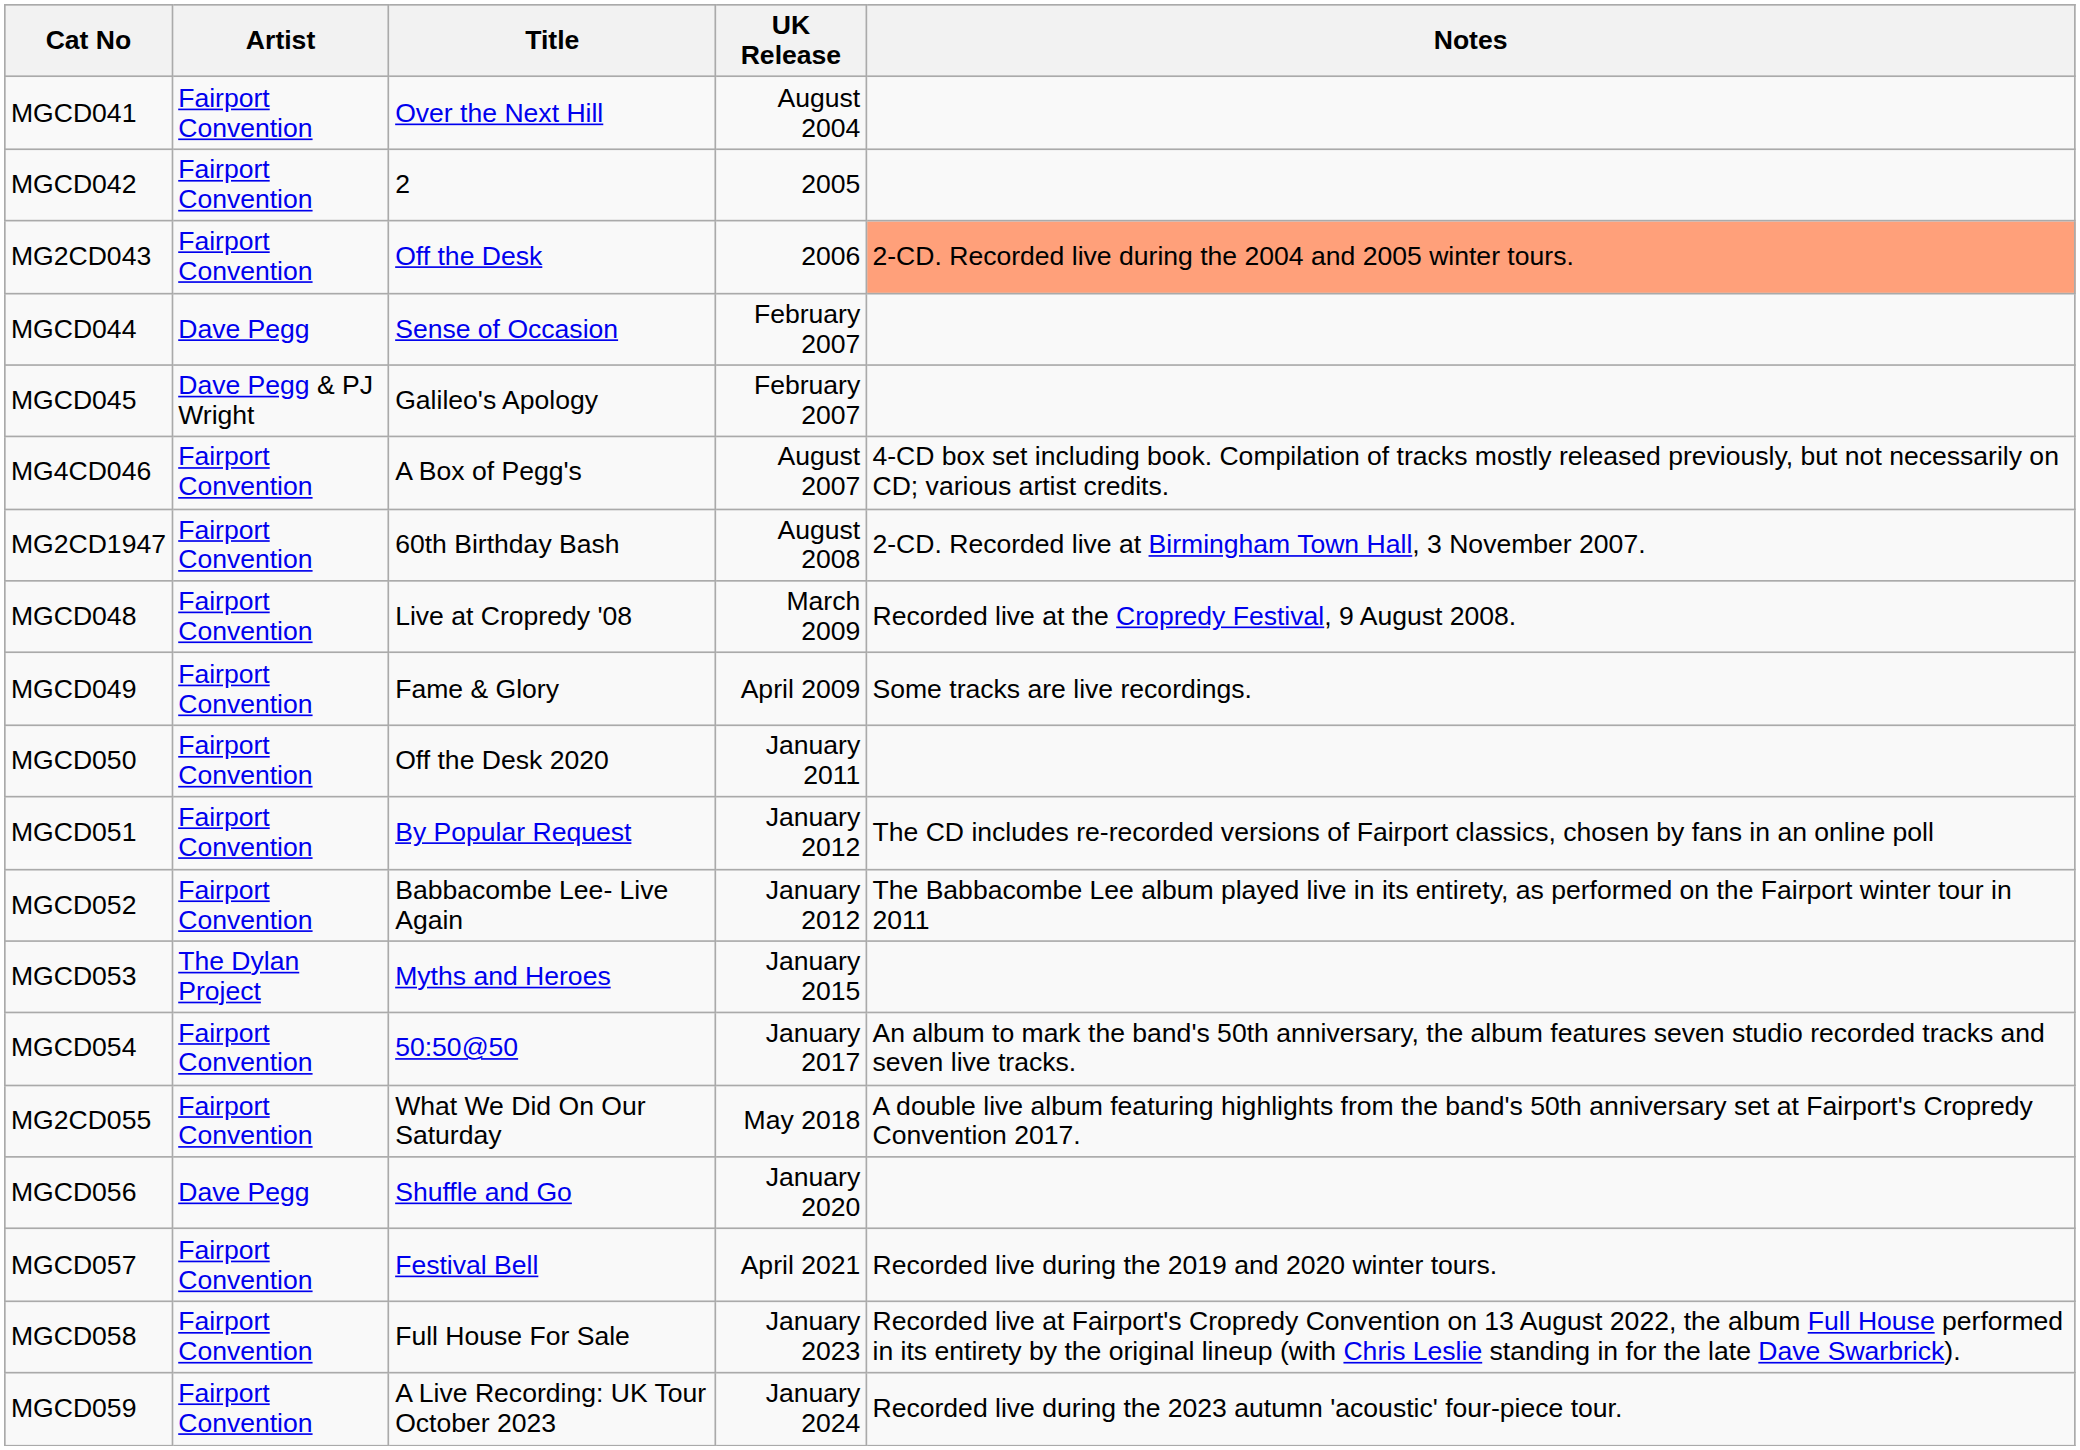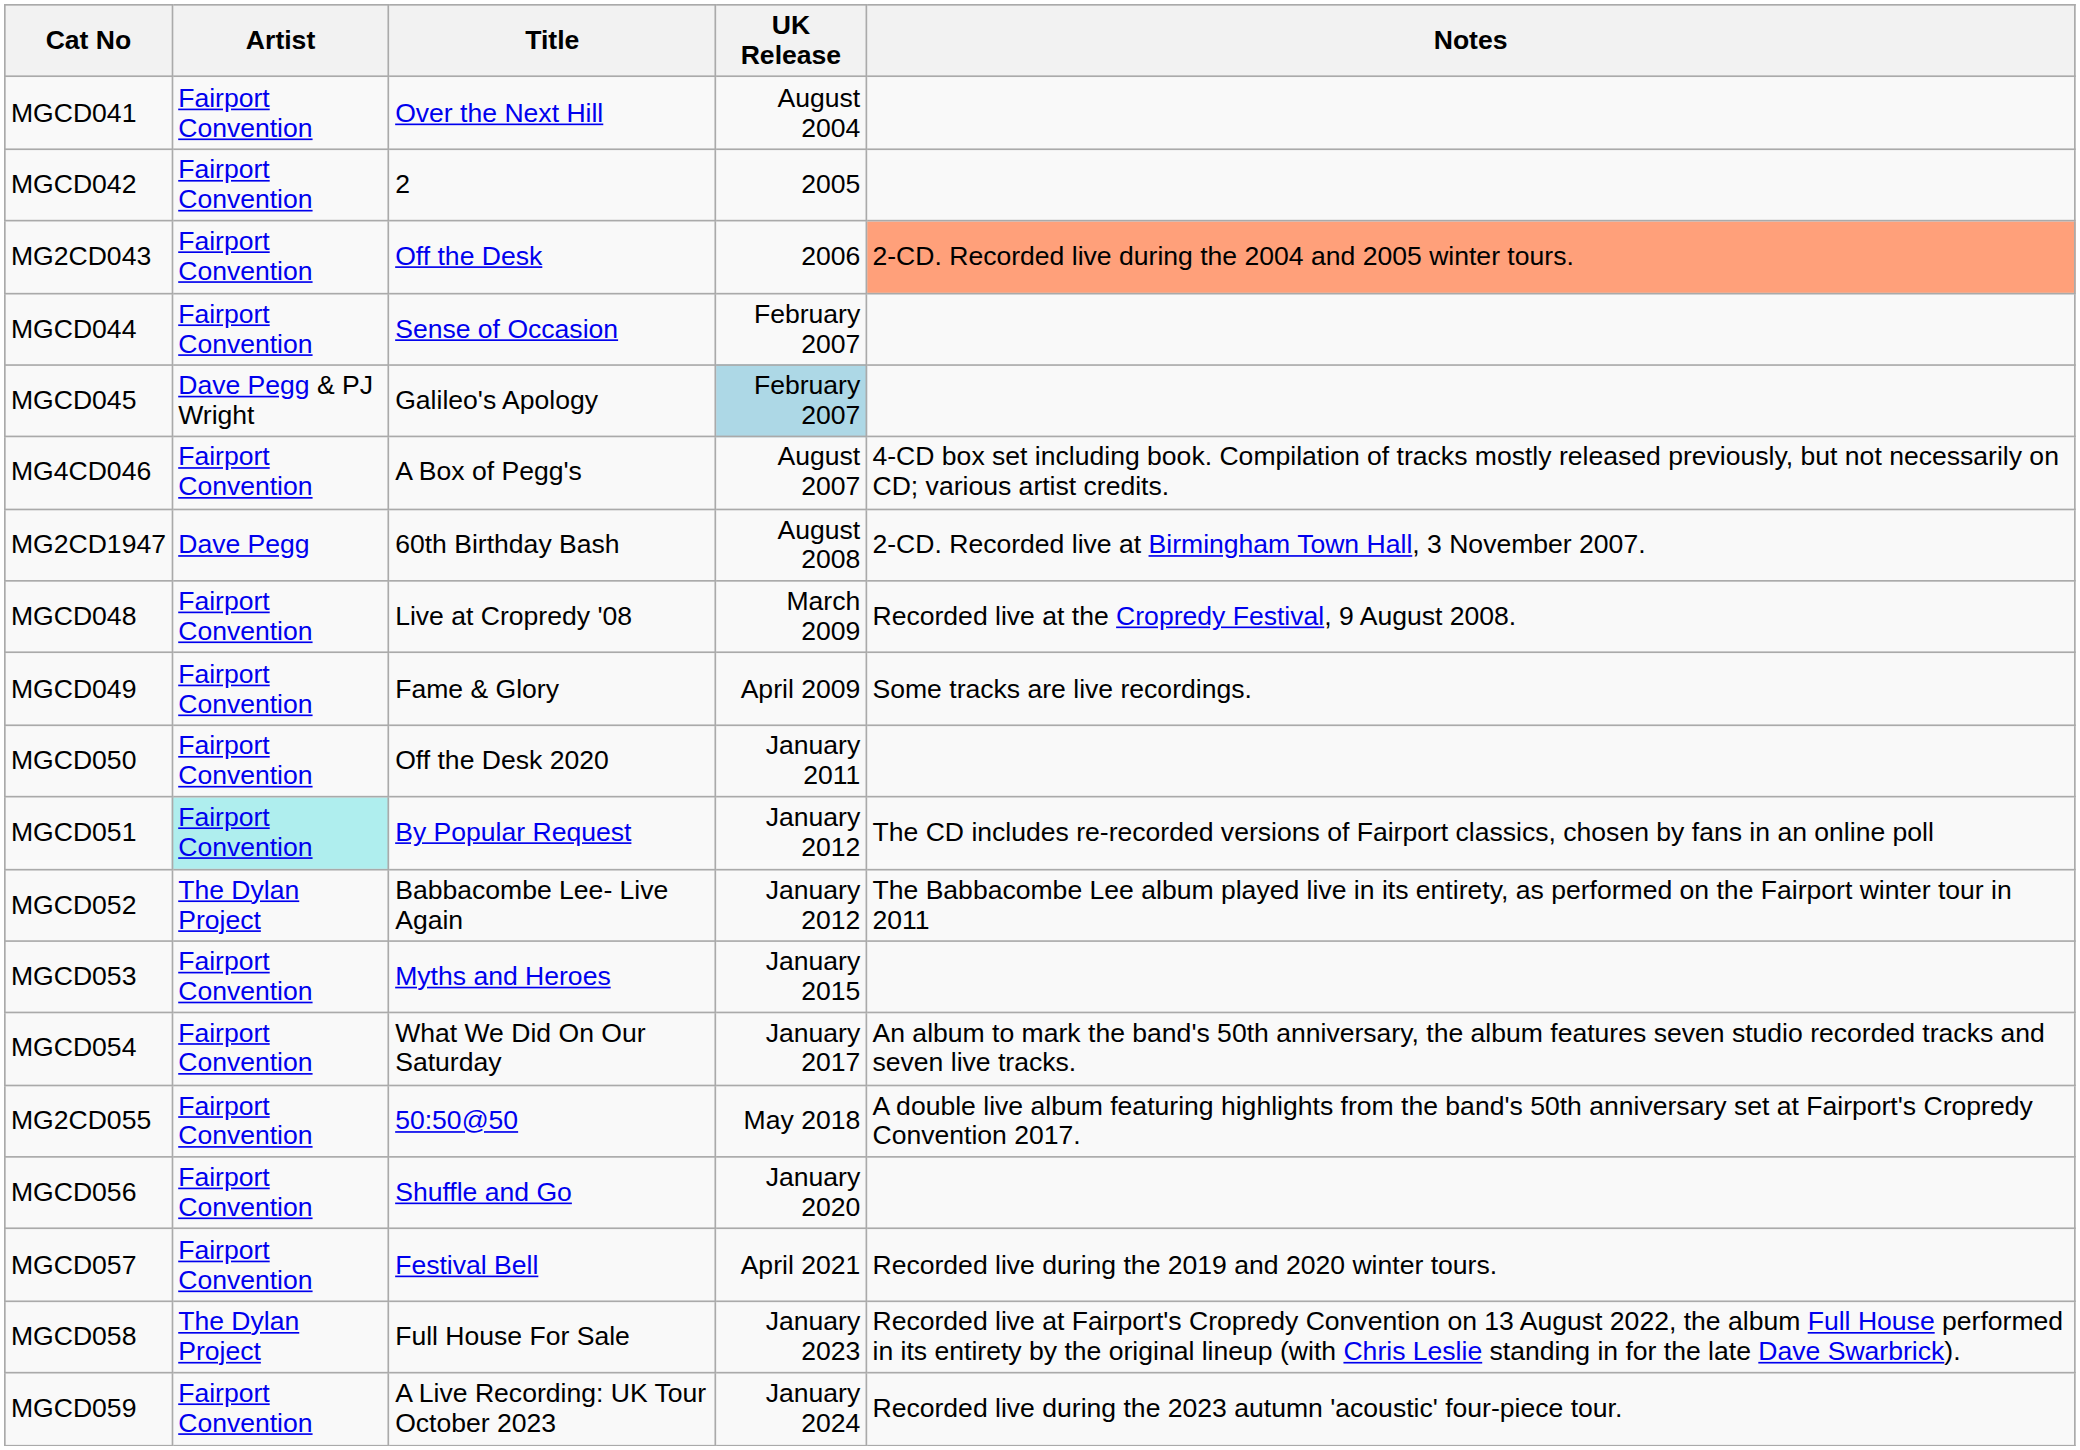MGCD044 | Artist: Dave Pegg -> Fairport Convention
MGCD045 | UK Release: no background -> lightblue background
MG2CD1947 | Artist: Fairport Convention -> Dave Pegg
MGCD051 | Artist: no background -> paleturquoise background
MGCD052 | Artist: Fairport Convention -> The Dylan Project
MGCD053 | Artist: The Dylan Project -> Fairport Convention
MGCD054 | Title: 50:50@50 -> What We Did On Our Saturday
MG2CD055 | Title: What We Did On Our Saturday -> 50:50@50
MGCD056 | Artist: Dave Pegg -> Fairport Convention
MGCD058 | Artist: Fairport Convention -> The Dylan Project
